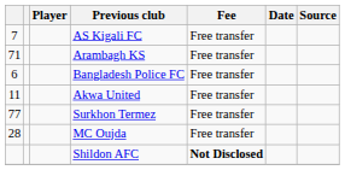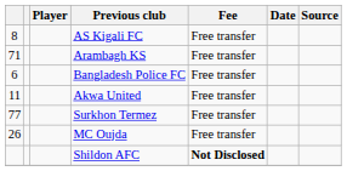AS Kigali FC | column 1: 7 -> 8
MC Oujda | column 1: 28 -> 26
